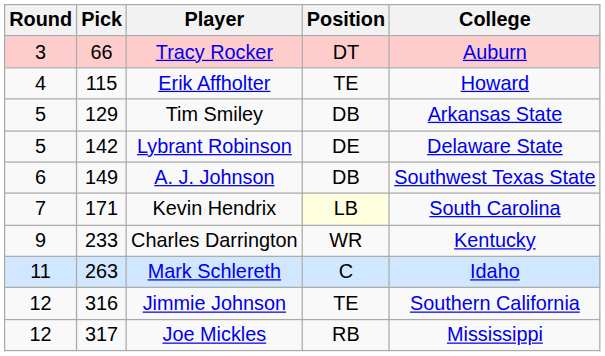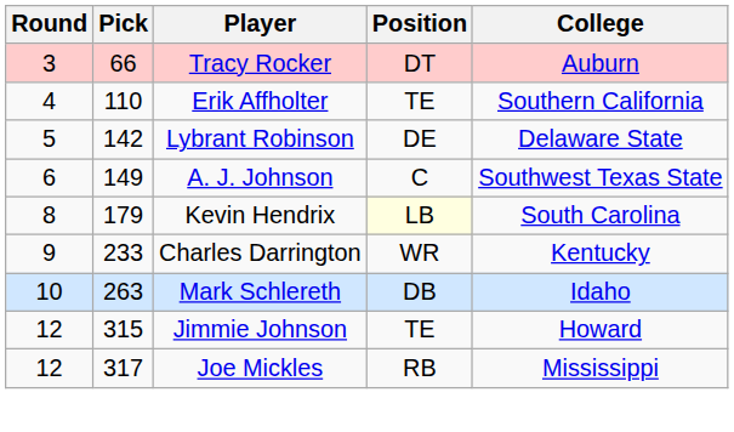Erik Affholter | Pick: 115 -> 110
Erik Affholter | College: Howard -> Southern California
- row: 5 | 129 | Tim Smiley | DB | Arkansas State
A. J. Johnson | Position: DB -> C
Kevin Hendrix | Round: 7 -> 8
Kevin Hendrix | Pick: 171 -> 179
Mark Schlereth | Round: 11 -> 10
Mark Schlereth | Position: C -> DB
Jimmie Johnson | Pick: 316 -> 315
Jimmie Johnson | College: Southern California -> Howard
